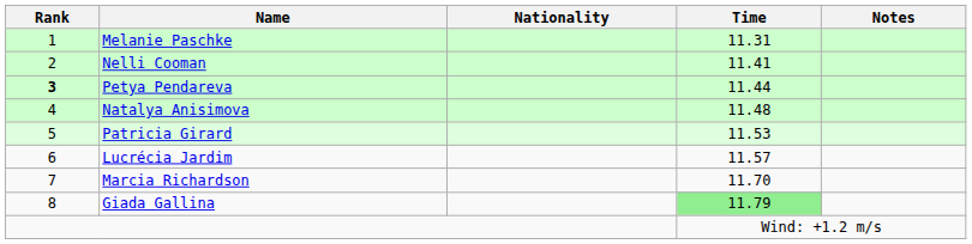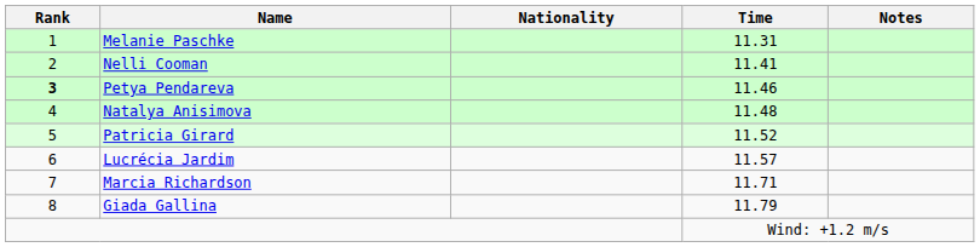Petya Pendareva | Time: 11.44 -> 11.46
Patricia Girard | Time: 11.53 -> 11.52
Marcia Richardson | Time: 11.70 -> 11.71
Giada Gallina | Time: lightgreen background -> no background
